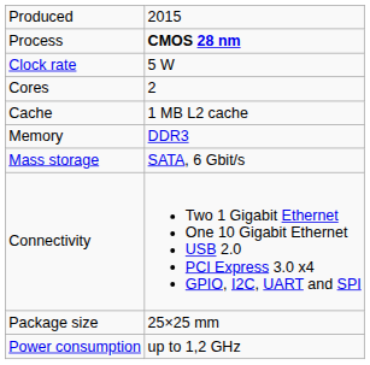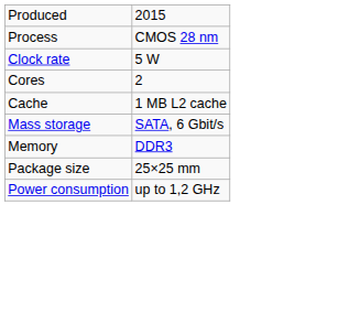Process | column 2: bold -> normal
rows swapped: Memory <-> Mass storage
- row: Connectivity | Two 1 Gigabit Ethernet One 10 Gigabit Ethernet USB 2.0 PCI Express 3.0 x4 GPIO, I2C, UART and SPI
